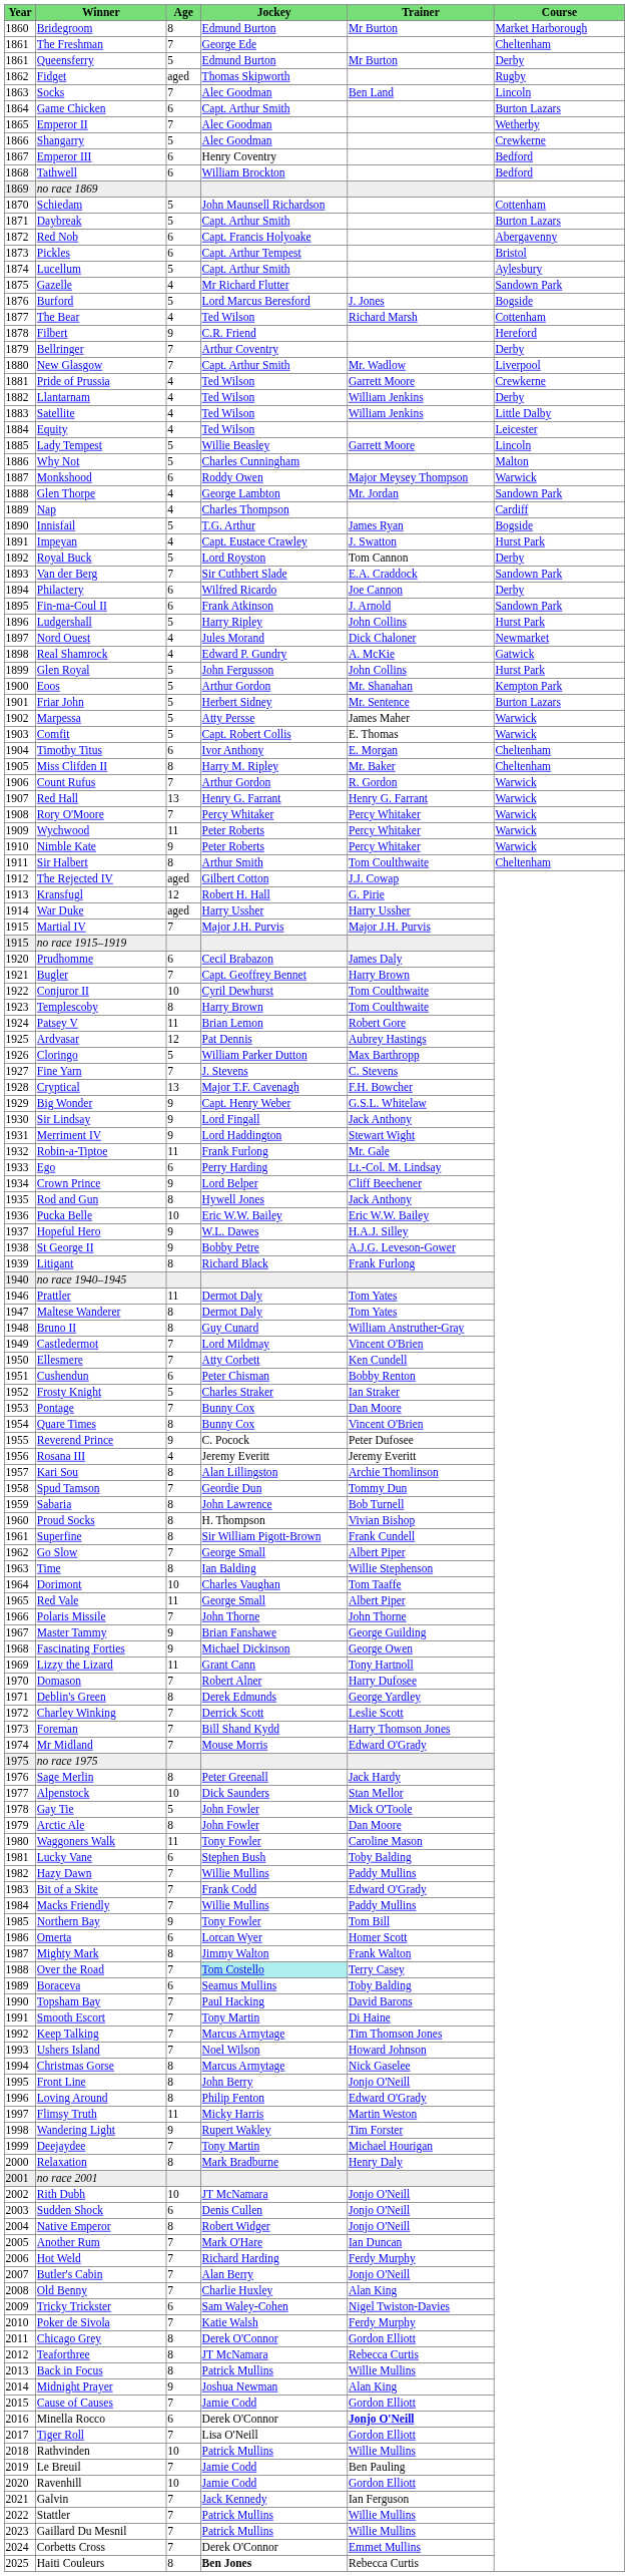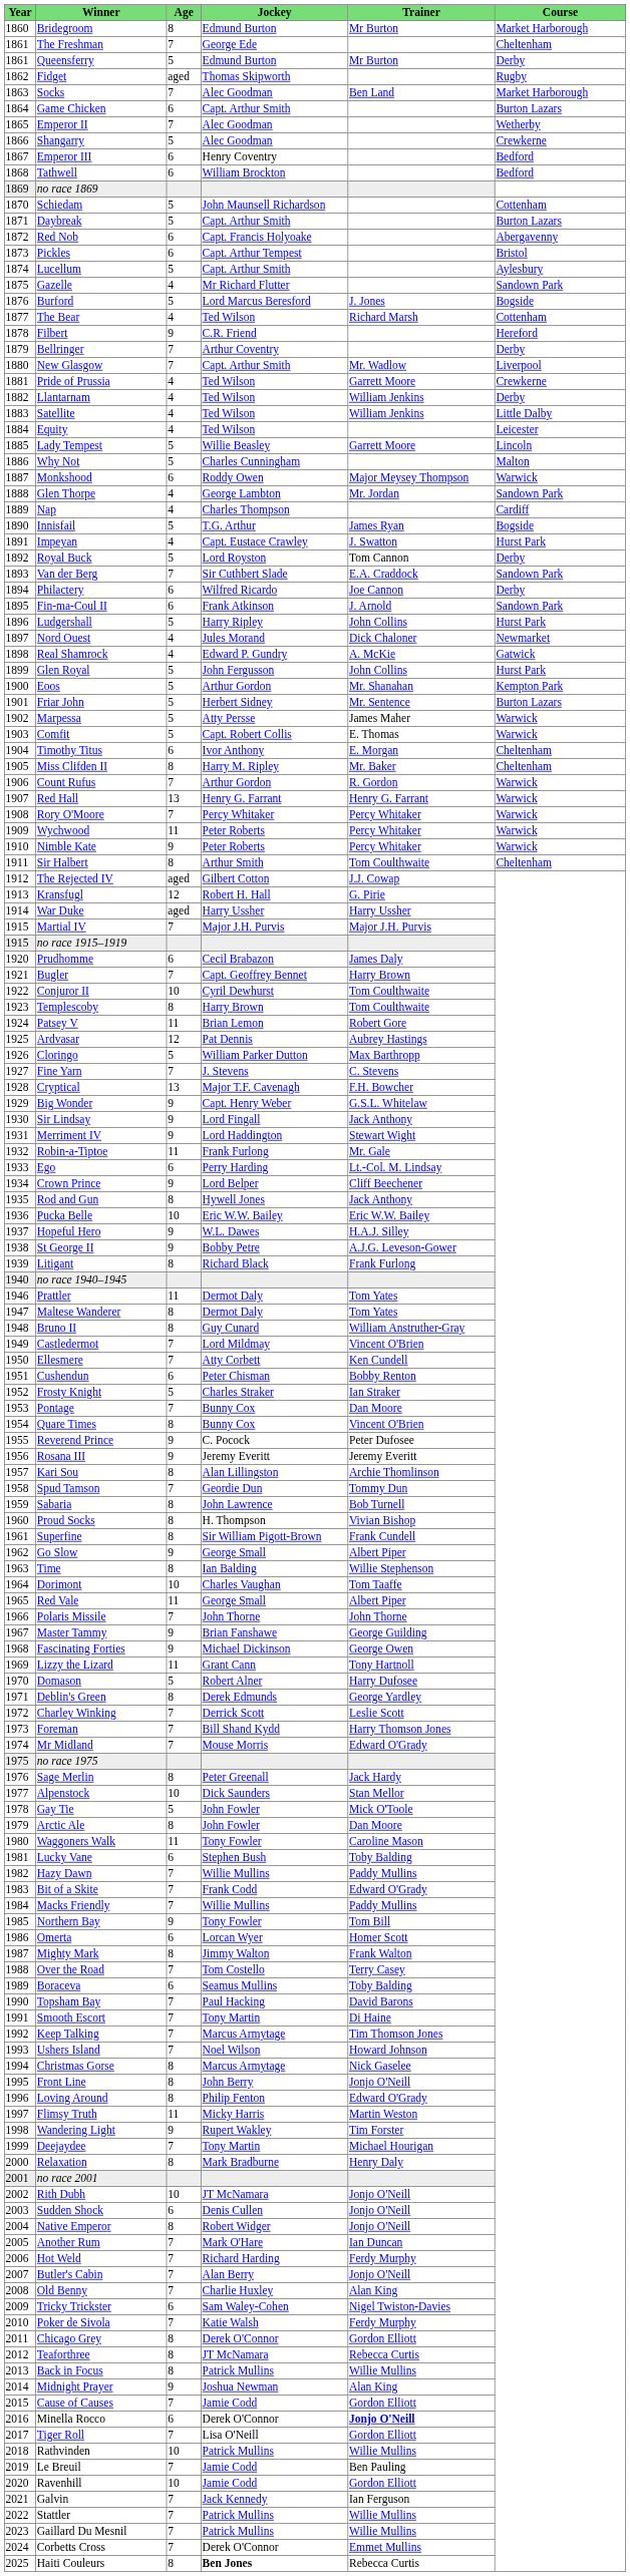Socks | Course: Lincoln -> Market Harborough
Rosana III | Age: 4 -> 9
Go Slow | Age: 7 -> 9
Domason | Age: 7 -> 5
Over the Road | Jockey: paleturquoise background -> no background
